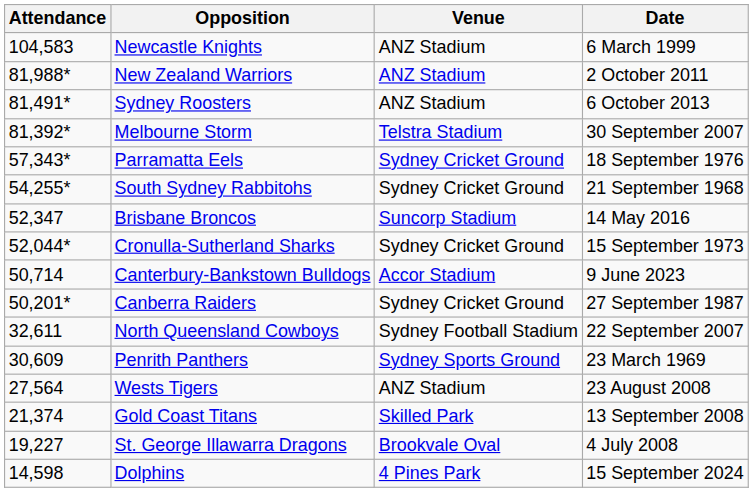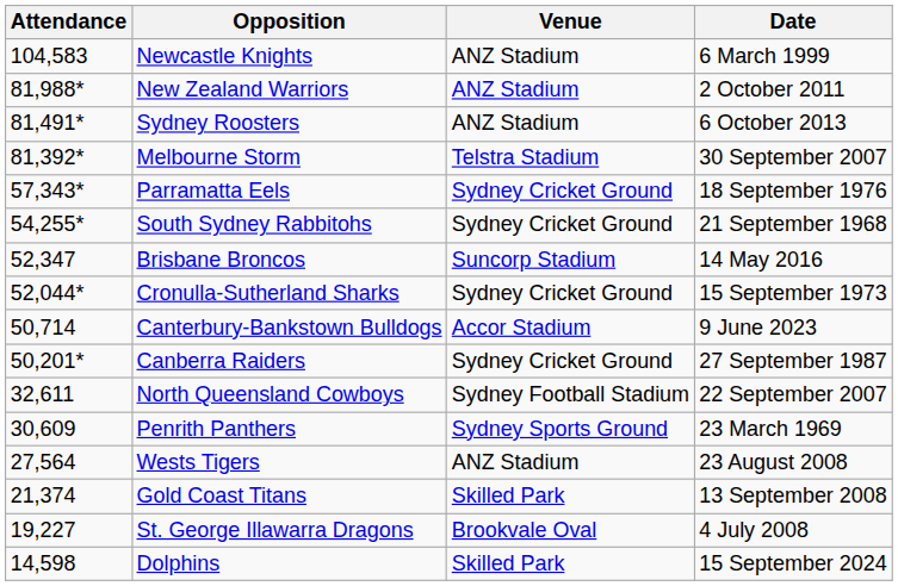Dolphins | Venue: 4 Pines Park -> Skilled Park
